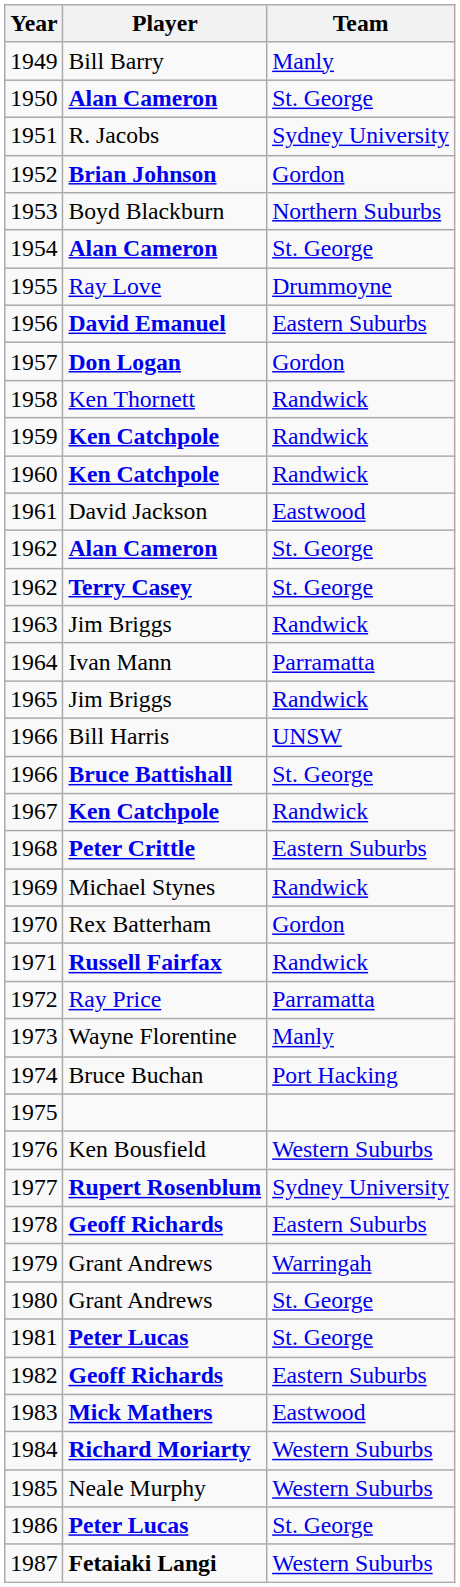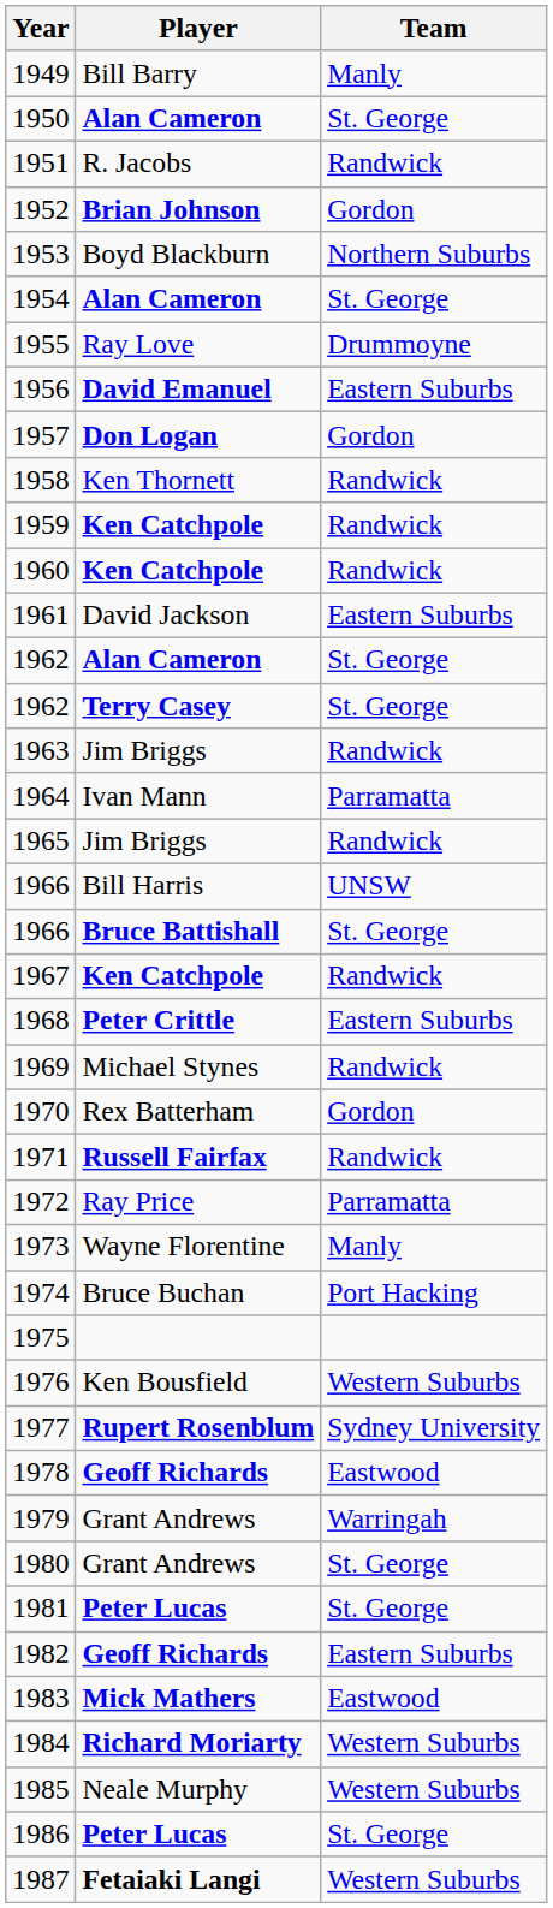1951 | Team: Sydney University -> Randwick
1961 | Team: Eastwood -> Eastern Suburbs
1978 | Team: Eastern Suburbs -> Eastwood
